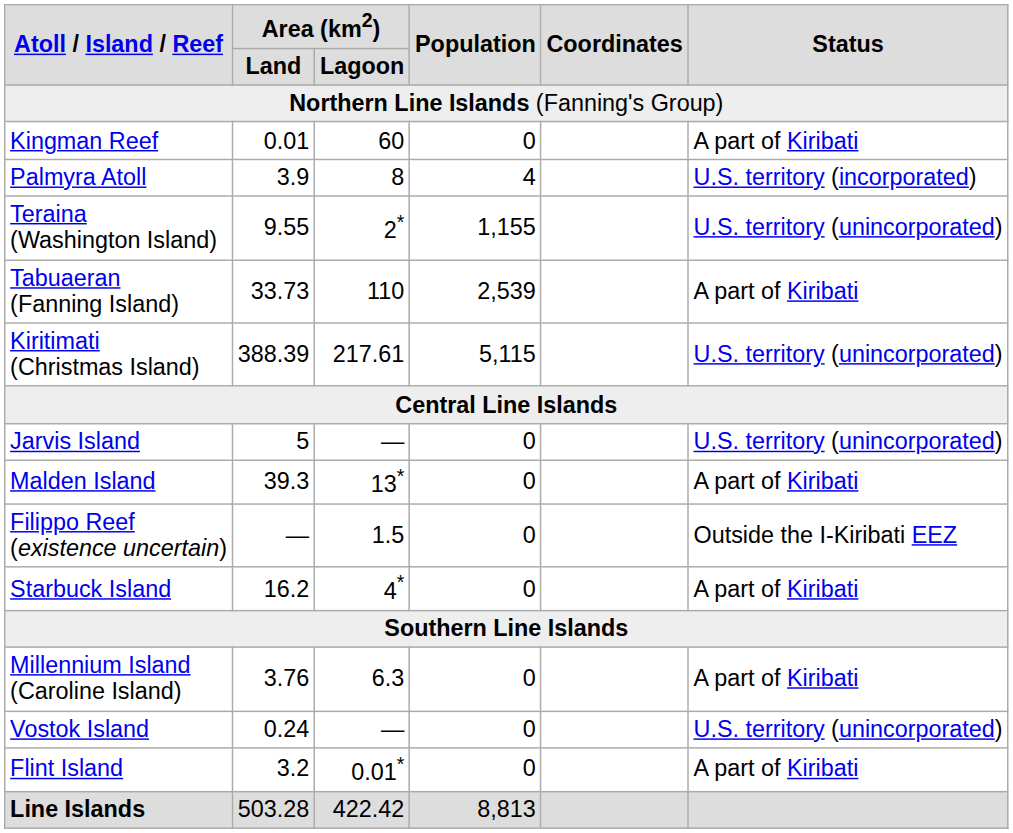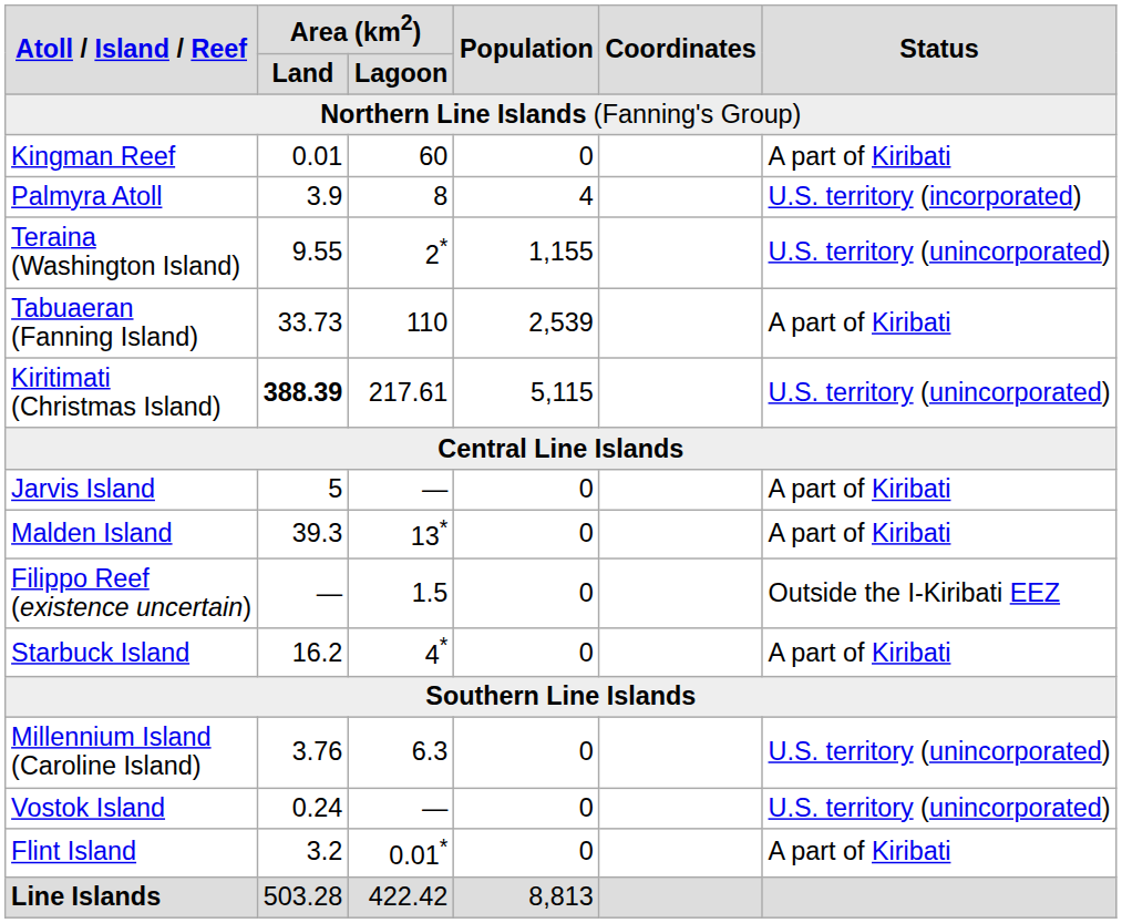Kiritimati (Christmas Island) | Area (km2) / Land: normal -> bold
Jarvis Island | Status: U.S. territory (unincorporated) -> A part of Kiribati
Millennium Island (Caroline Island) | Status: A part of Kiribati -> U.S. territory (unincorporated)
